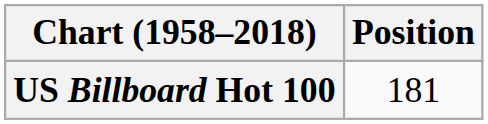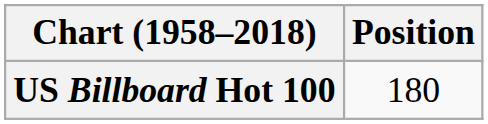US Billboard Hot 100 | Position: 181 -> 180
